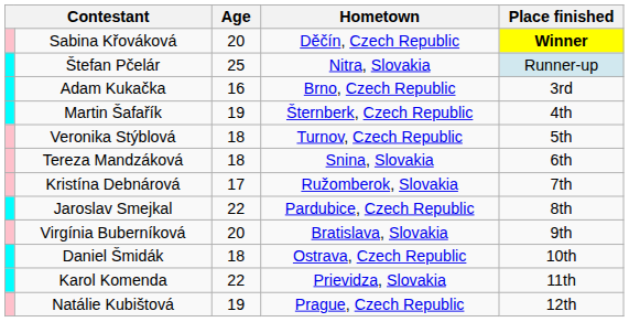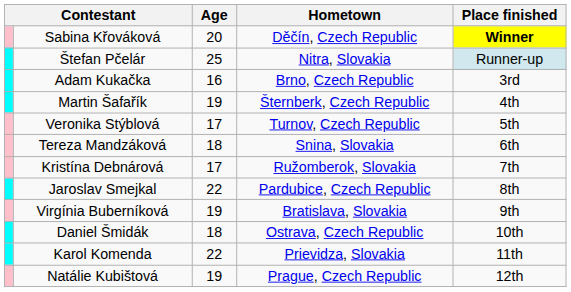Veronika Stýblová | Age: 18 -> 17
Virgínia Buberníková | Age: 20 -> 19
